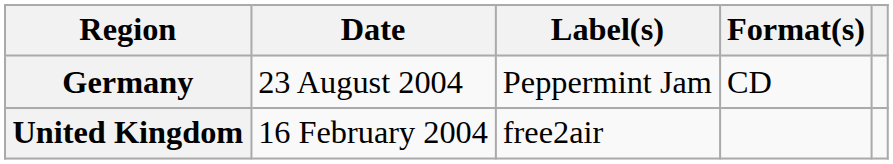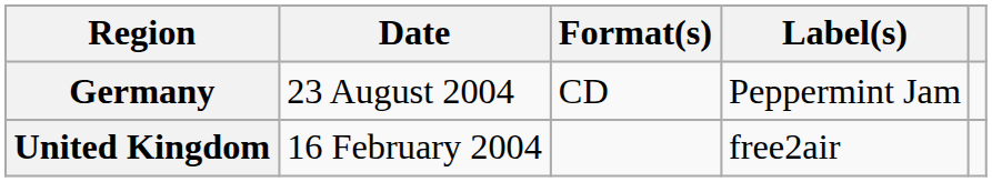columns swapped: Format(s) <-> Label(s)
